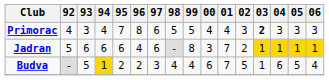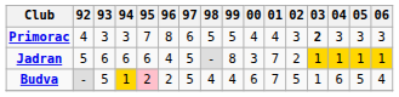Primorac | 94: 4 -> 3
Jadran | 97: 6 -> 5
Budva | 95: no background -> pink background
Budva | 97: 3 -> 5
